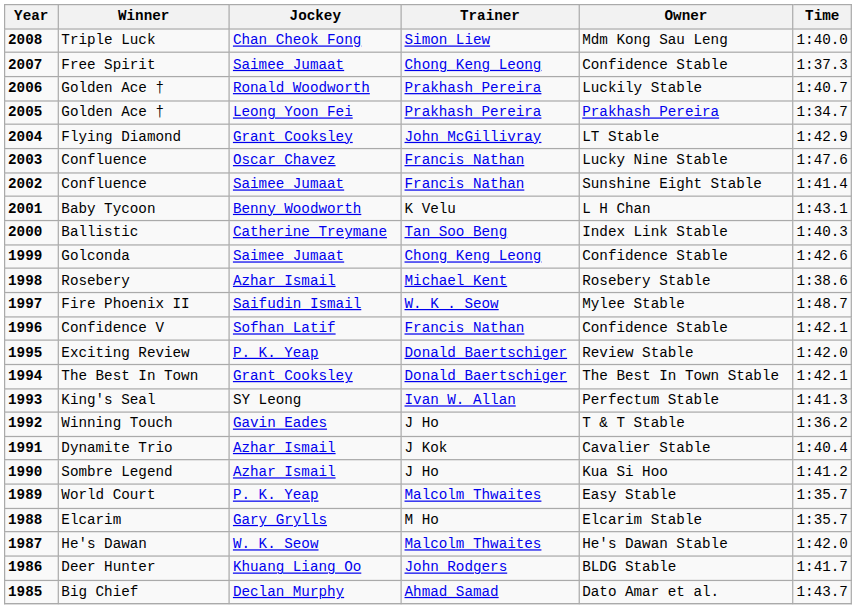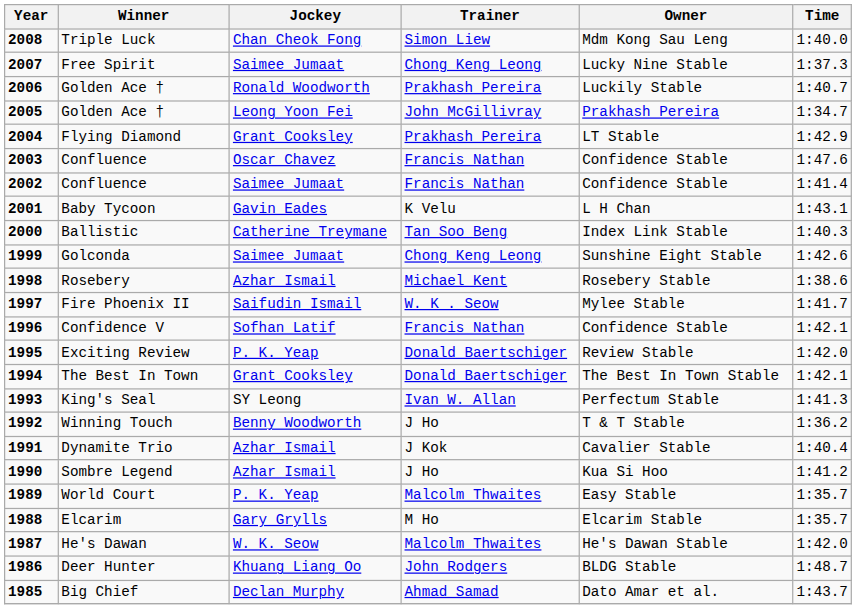Free Spirit | Owner: Confidence Stable -> Lucky Nine Stable
2005 / Golden Ace † | Trainer: Prakhash Pereira -> John McGillivray
Flying Diamond | Trainer: John McGillivray -> Prakhash Pereira
2003 / Confluence | Owner: Lucky Nine Stable -> Confidence Stable
2002 / Confluence | Owner: Sunshine Eight Stable -> Confidence Stable
Baby Tycoon | Jockey: Benny Woodworth -> Gavin Eades
Golconda | Owner: Confidence Stable -> Sunshine Eight Stable
Fire Phoenix II | Time: 1:48.7 -> 1:41.7
Winning Touch | Jockey: Gavin Eades -> Benny Woodworth
Deer Hunter | Time: 1:41.7 -> 1:48.7
